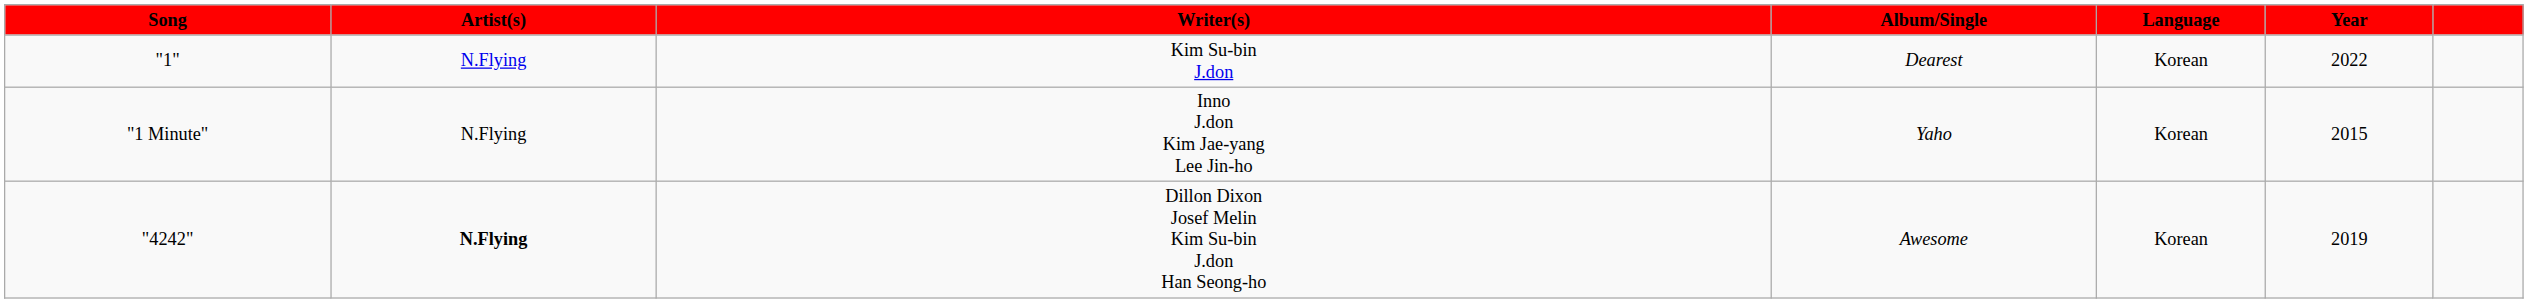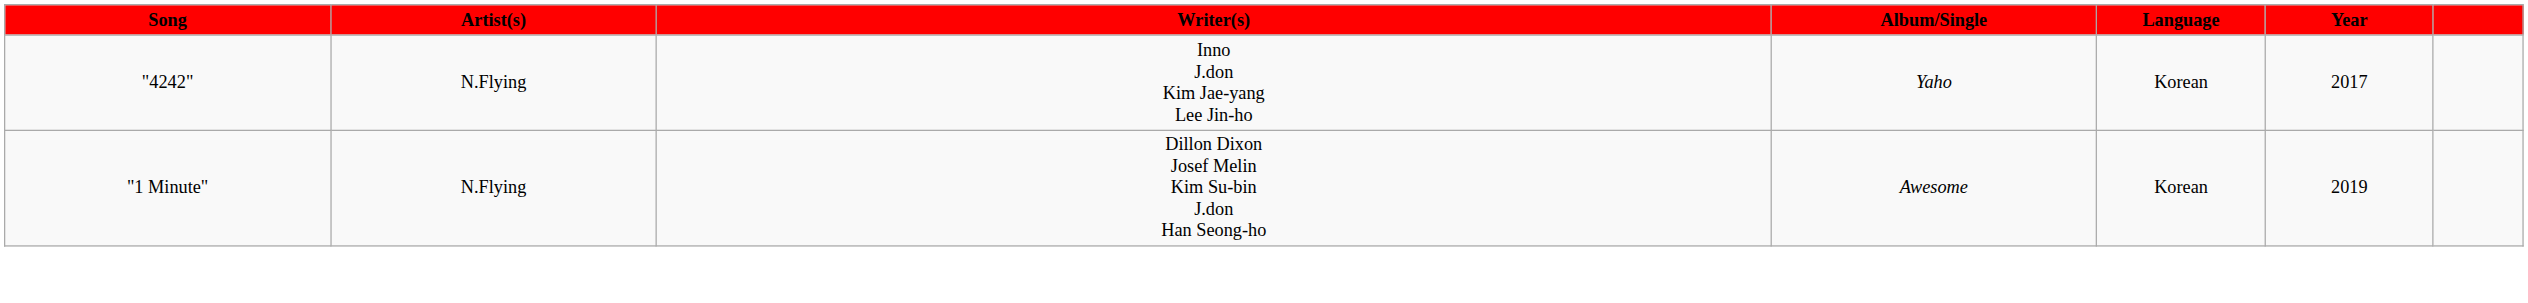- row: "1" | N.Flying | Kim Su-bin J.don | Dearest | Korean | 2022
Inno J.don Kim Jae-yang Lee Jin-ho | Song: "1 Minute" -> "4242"
Inno J.don Kim Jae-yang Lee Jin-ho | Year: 2015 -> 2017
Dillon Dixon Josef Melin Kim Su-bin J.don Han Seong-ho | Song: "4242" -> "1 Minute"
Dillon Dixon Josef Melin Kim Su-bin J.don Han Seong-ho | Artist(s): bold -> normal
